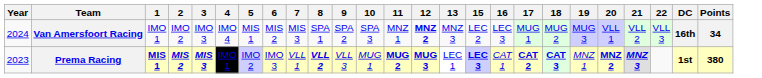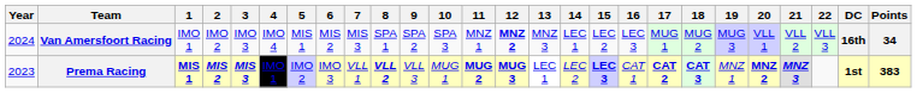+ column: 14 | LEC 1 | LEC 2
Prema Racing | Points: 380 -> 383
